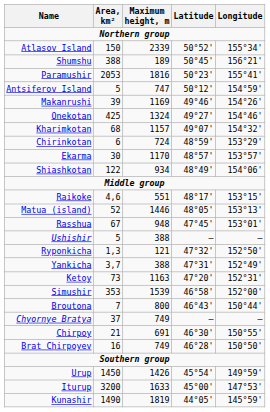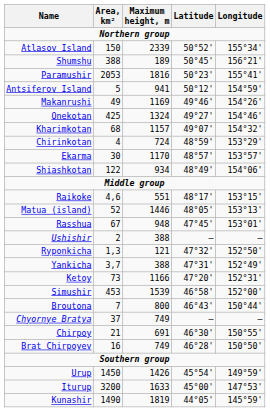Antsiferov Island | Maximum height, m: 747 -> 941
Makanrushi | Area, km²: 39 -> 49
Chirinkotan | Area, km²: 6 -> 4
Ushishir | Area, km²: 5 -> 2
Ketoy | Maximum height, m: 1163 -> 1166
Simushir | Area, km²: 353 -> 453
